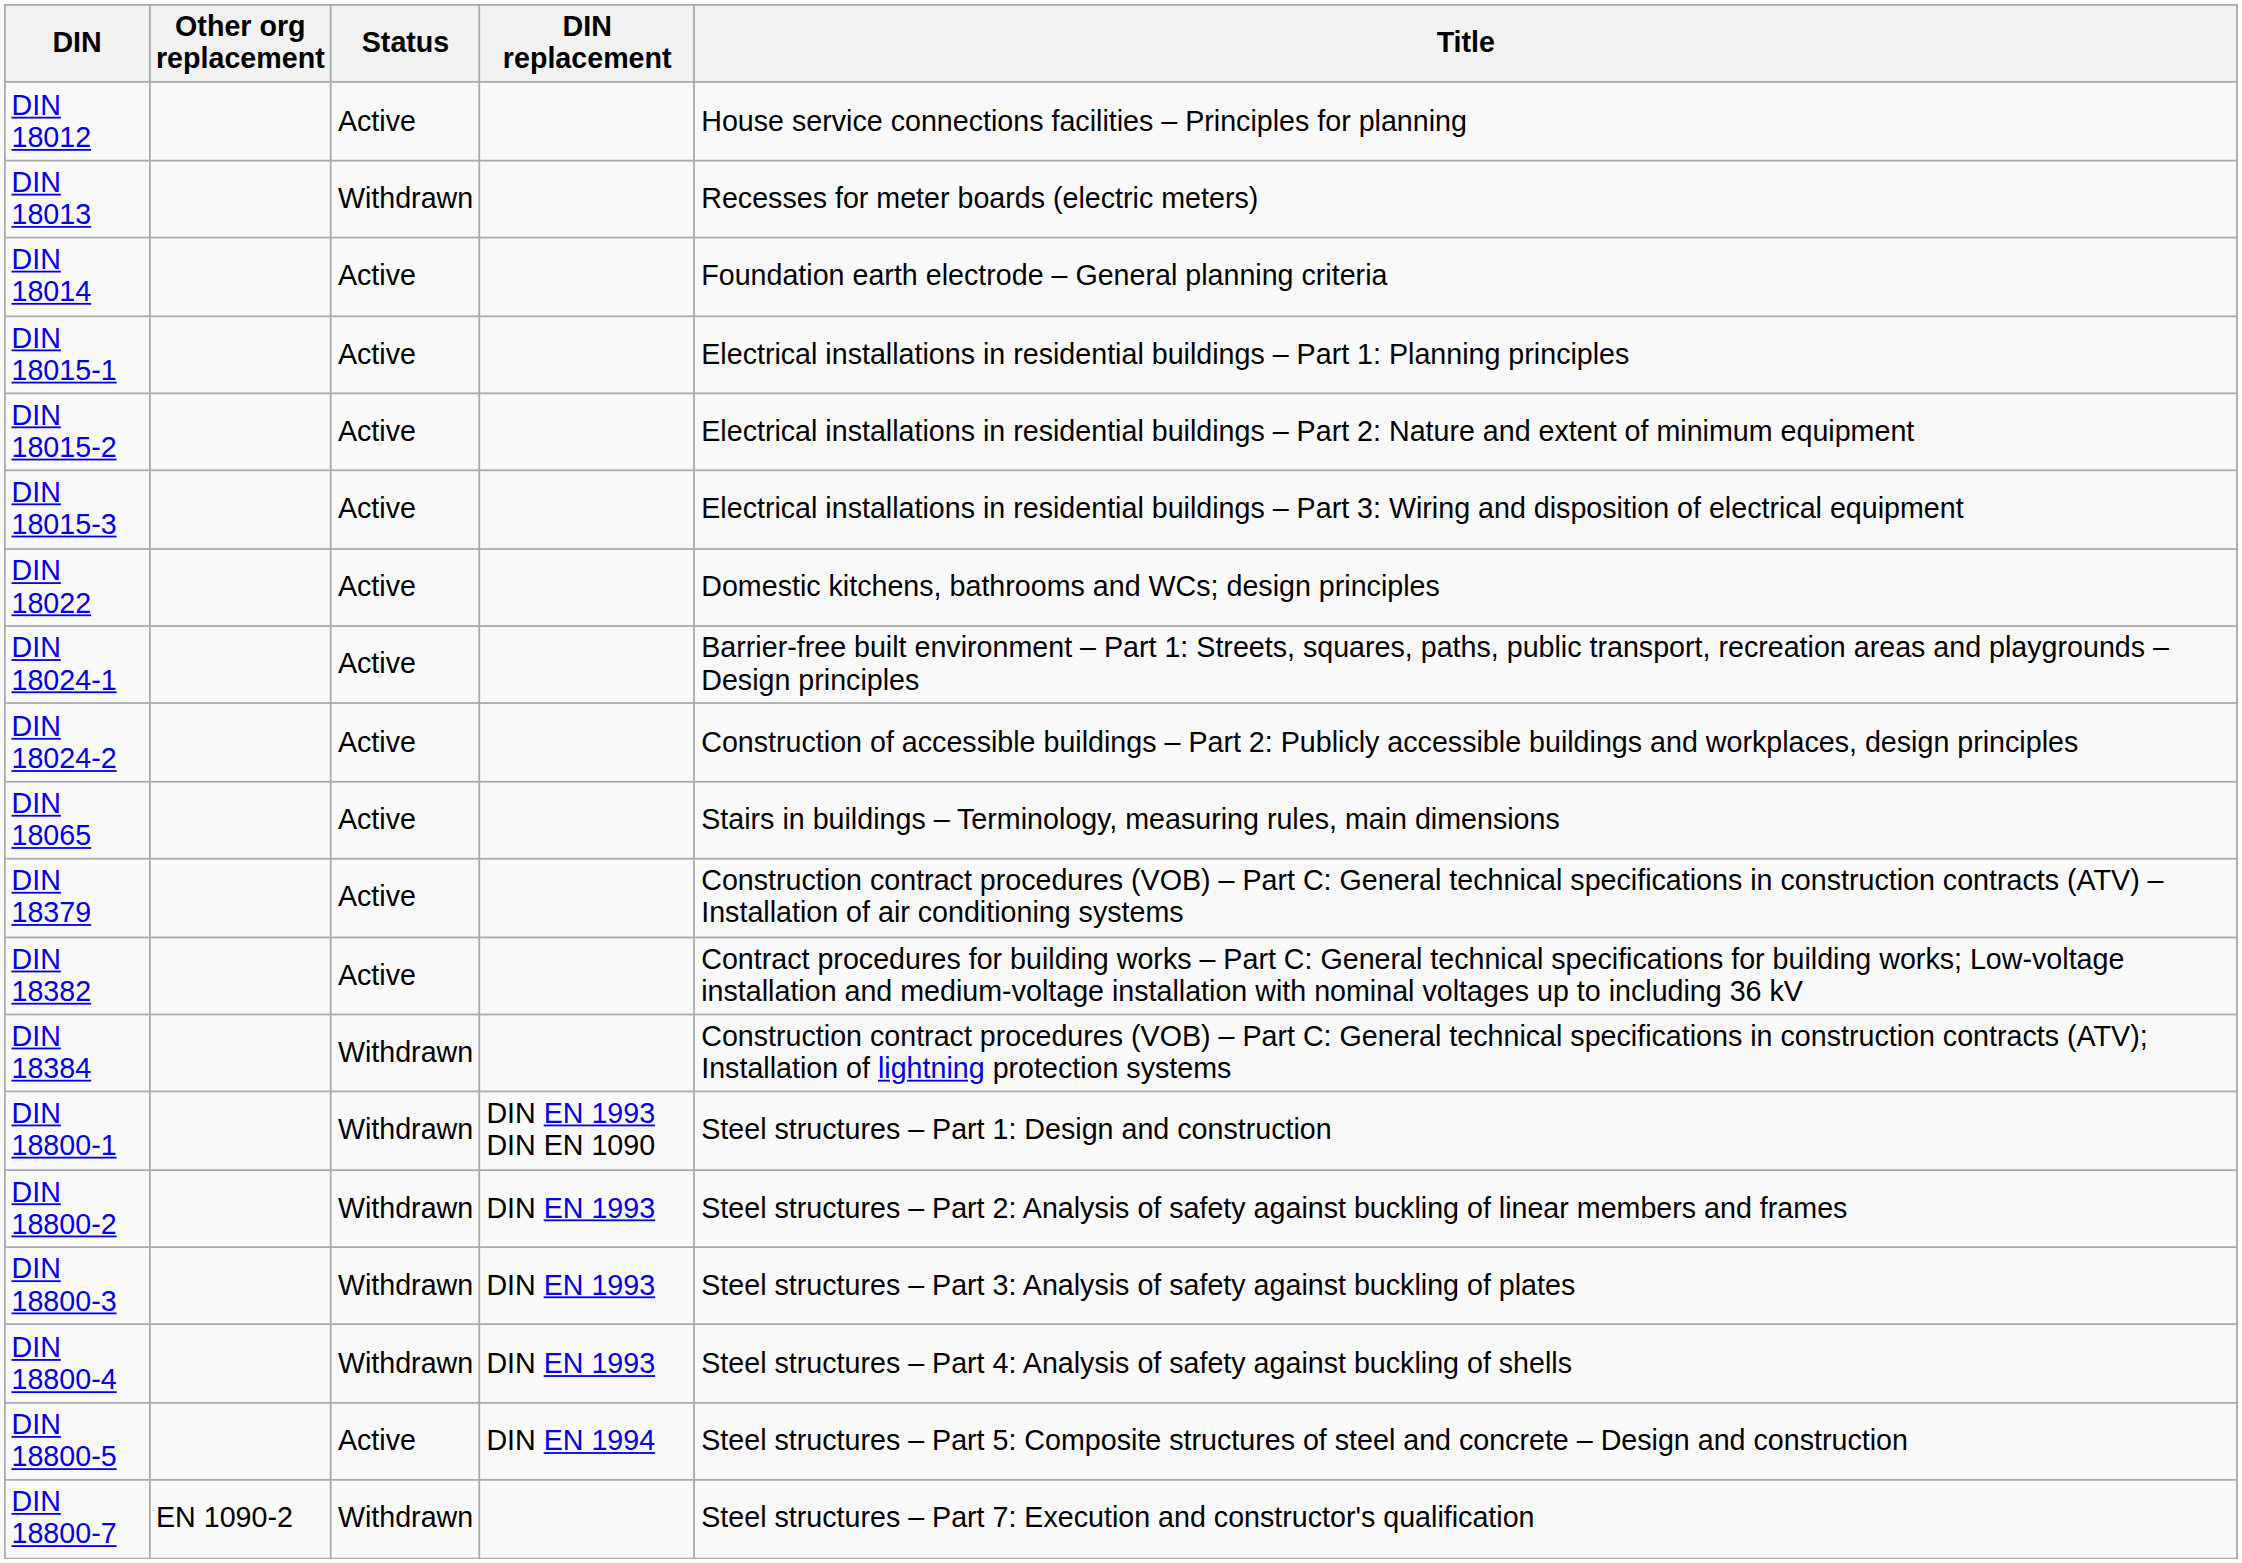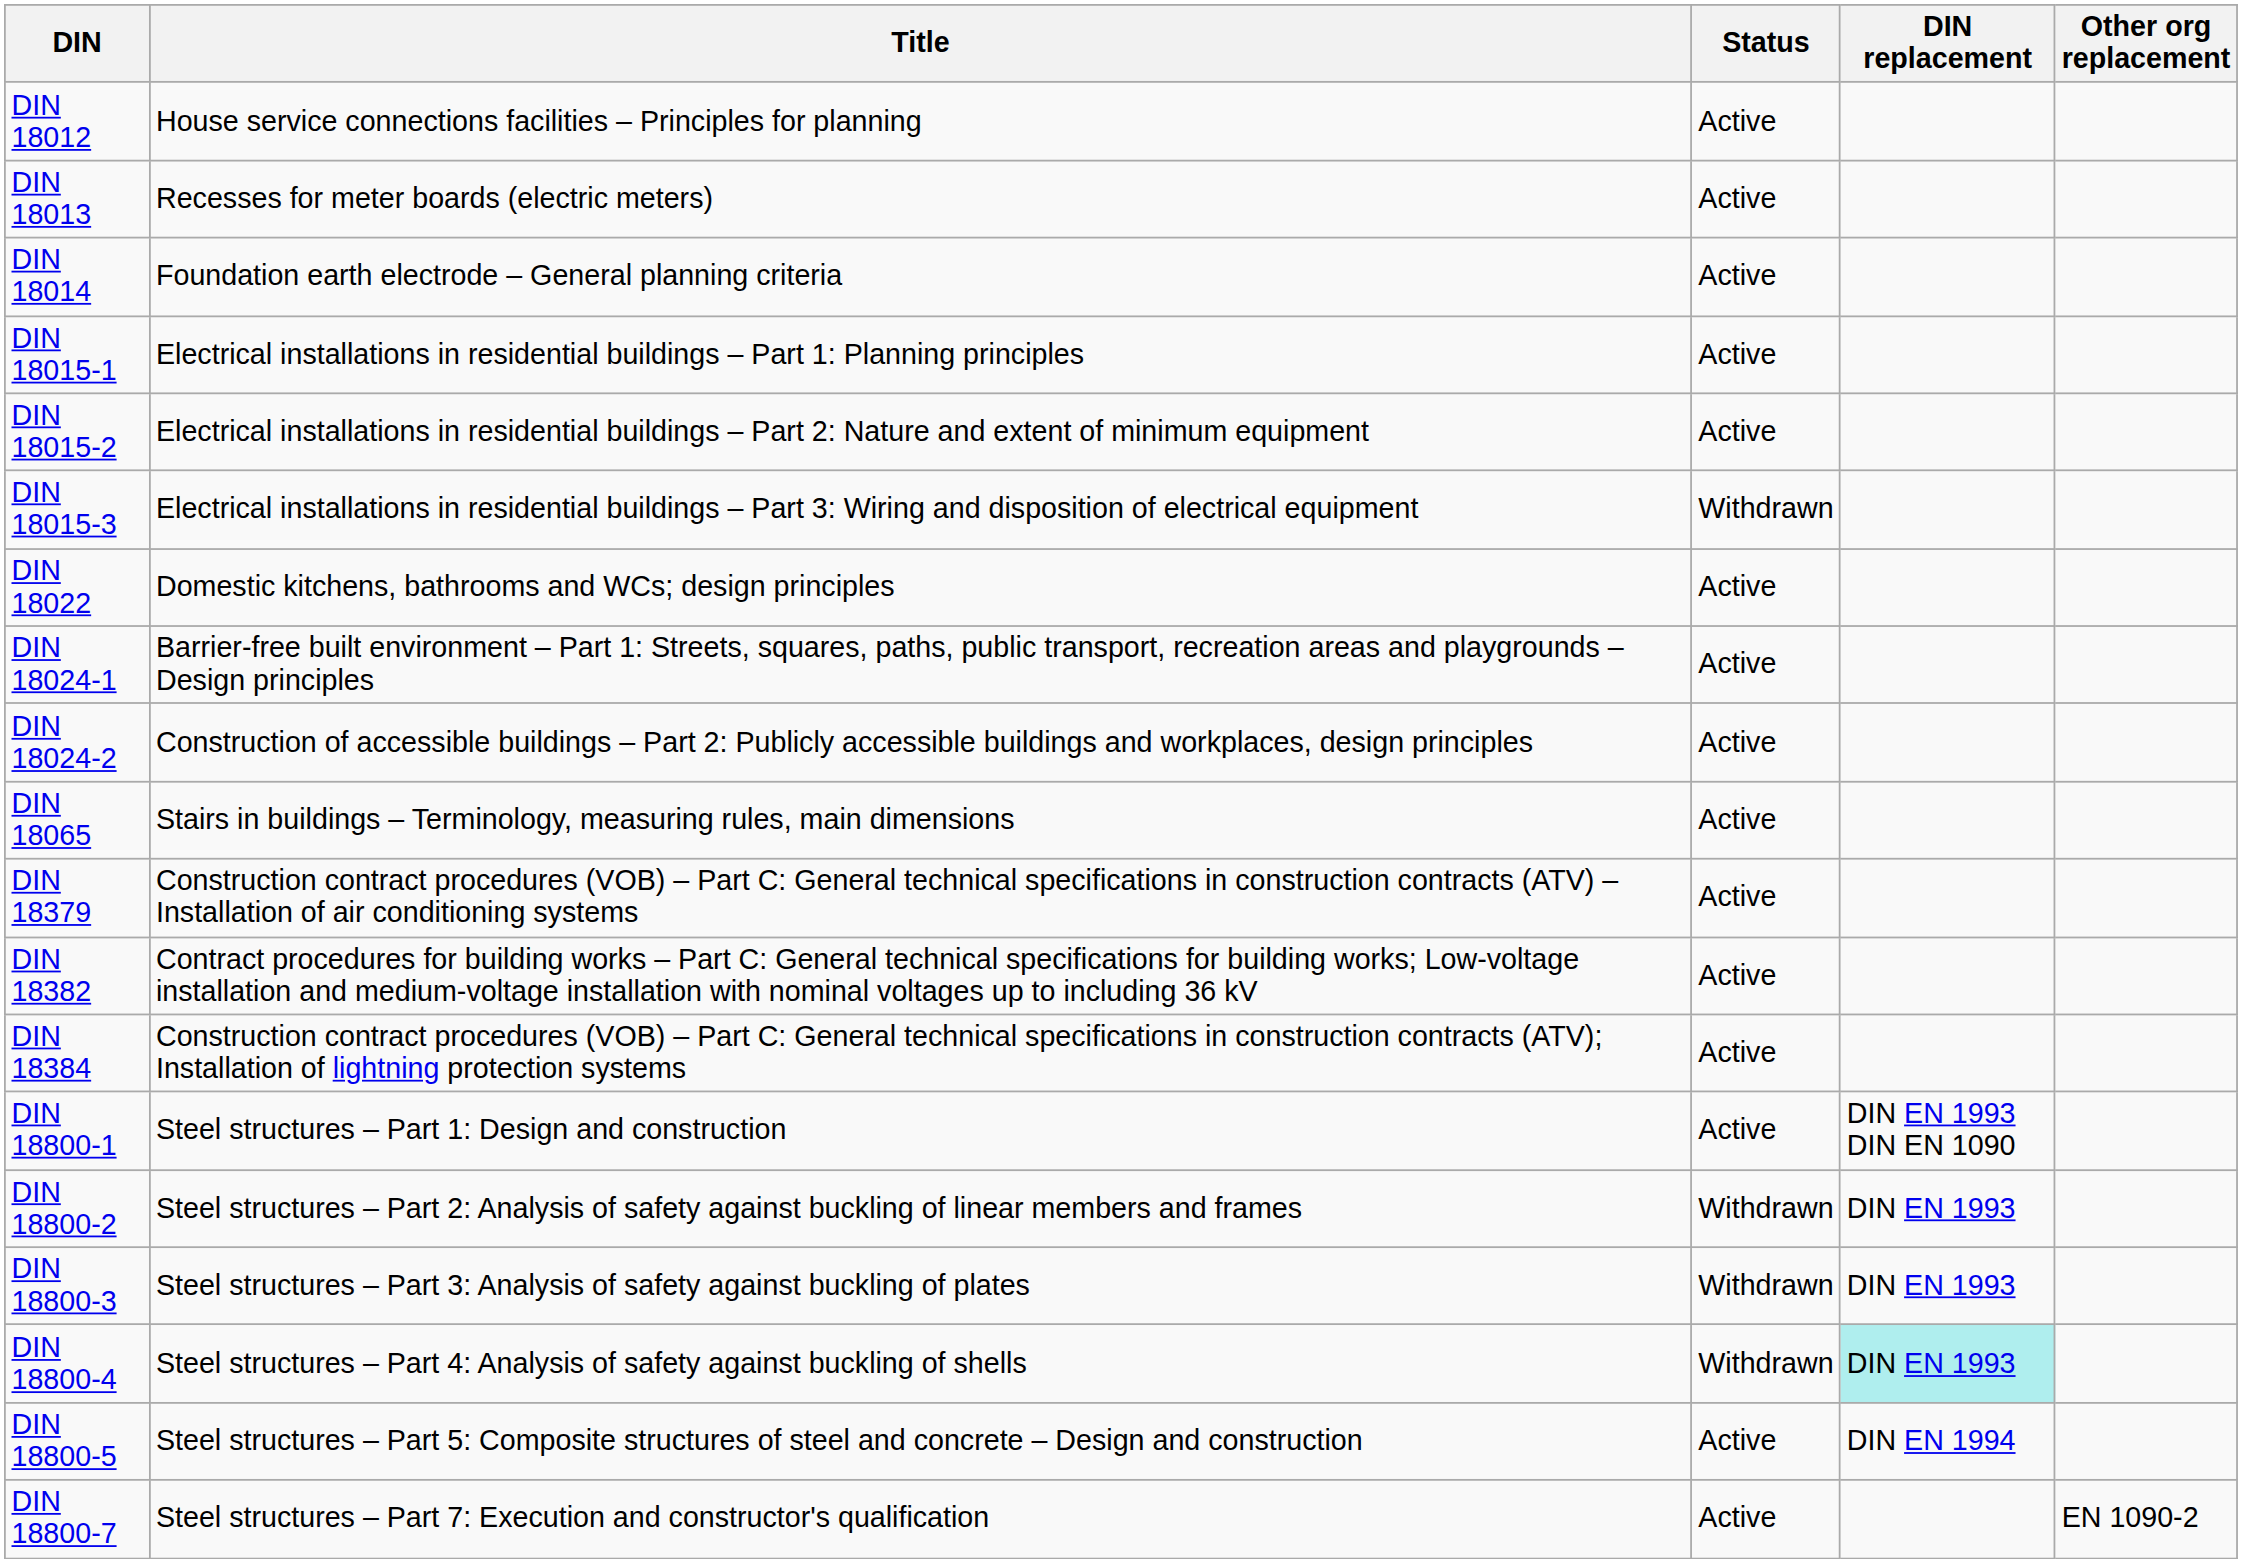columns swapped: Title <-> Other org replacement
DIN 18013 | Status: Withdrawn -> Active
DIN 18015-3 | Status: Active -> Withdrawn
DIN 18384 | Status: Withdrawn -> Active
DIN 18800-1 | Status: Withdrawn -> Active
DIN 18800-4 | DIN replacement: no background -> paleturquoise background
DIN 18800-7 | Status: Withdrawn -> Active
